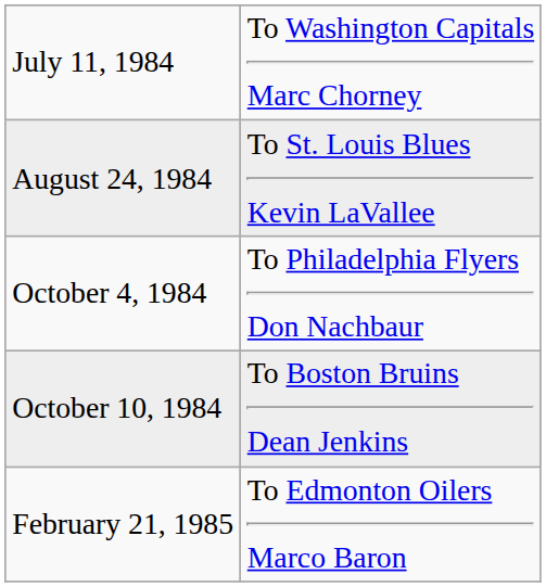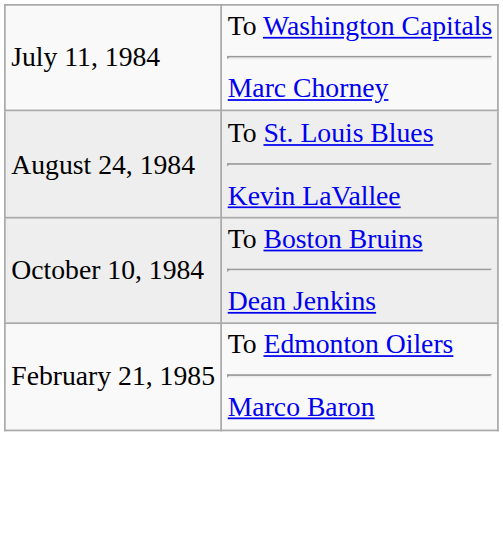- row: October 4, 1984 | To Philadelphia Flyers Don Nachbaur
